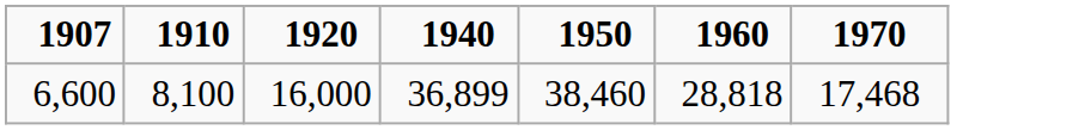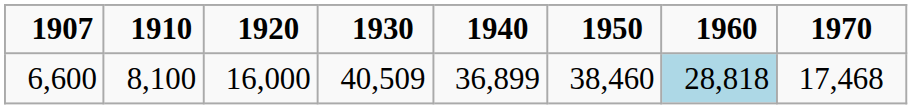+ column: 1930 | 40,509
6,600 | 1960: no background -> lightblue background
